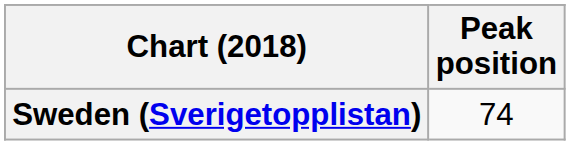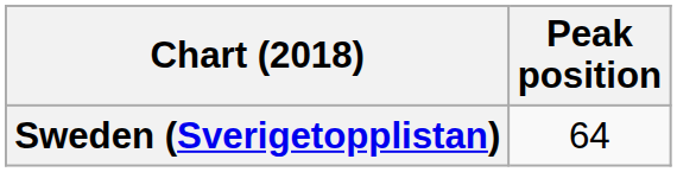Sweden (Sverigetopplistan) | Peak position: 74 -> 64
